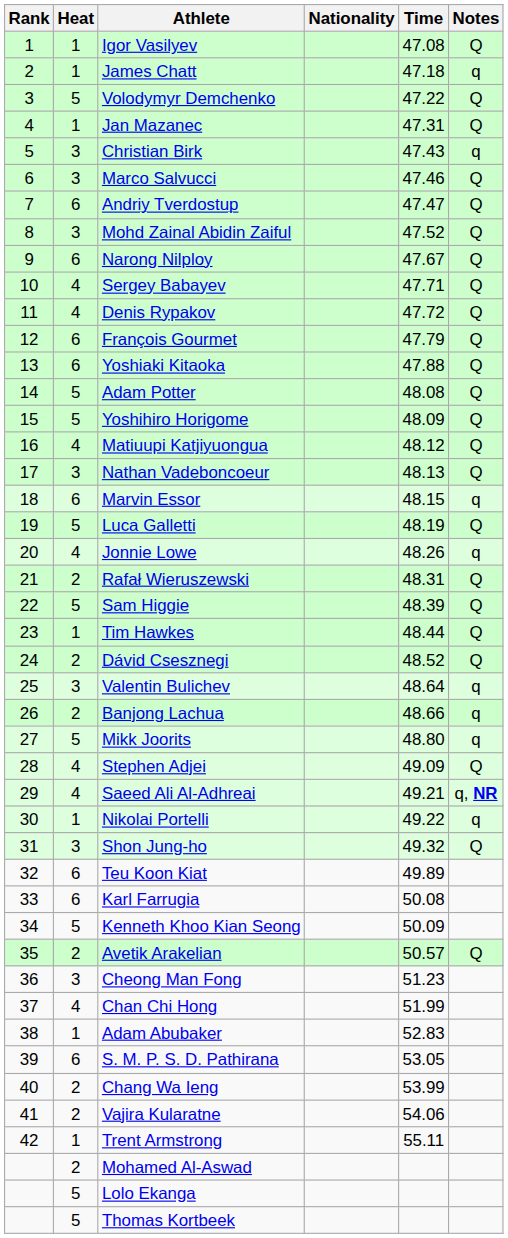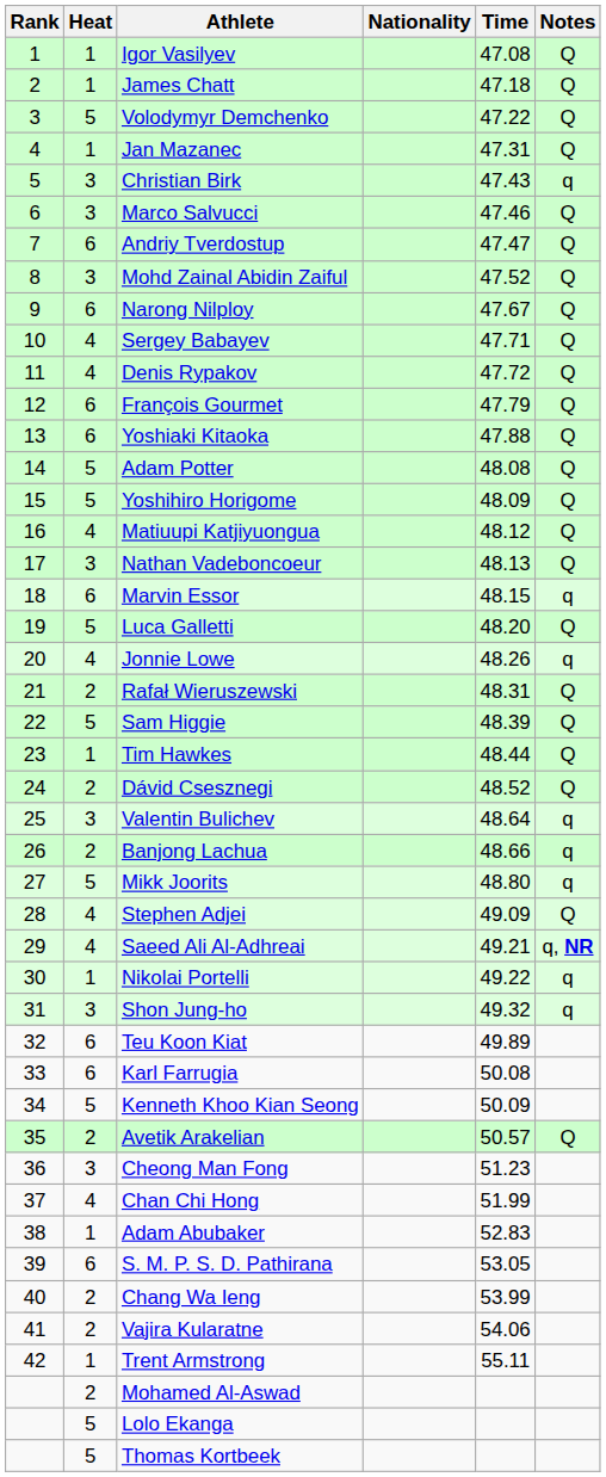James Chatt | Notes: q -> Q
Luca Galletti | Time: 48.19 -> 48.20
Shon Jung-ho | Notes: Q -> q
